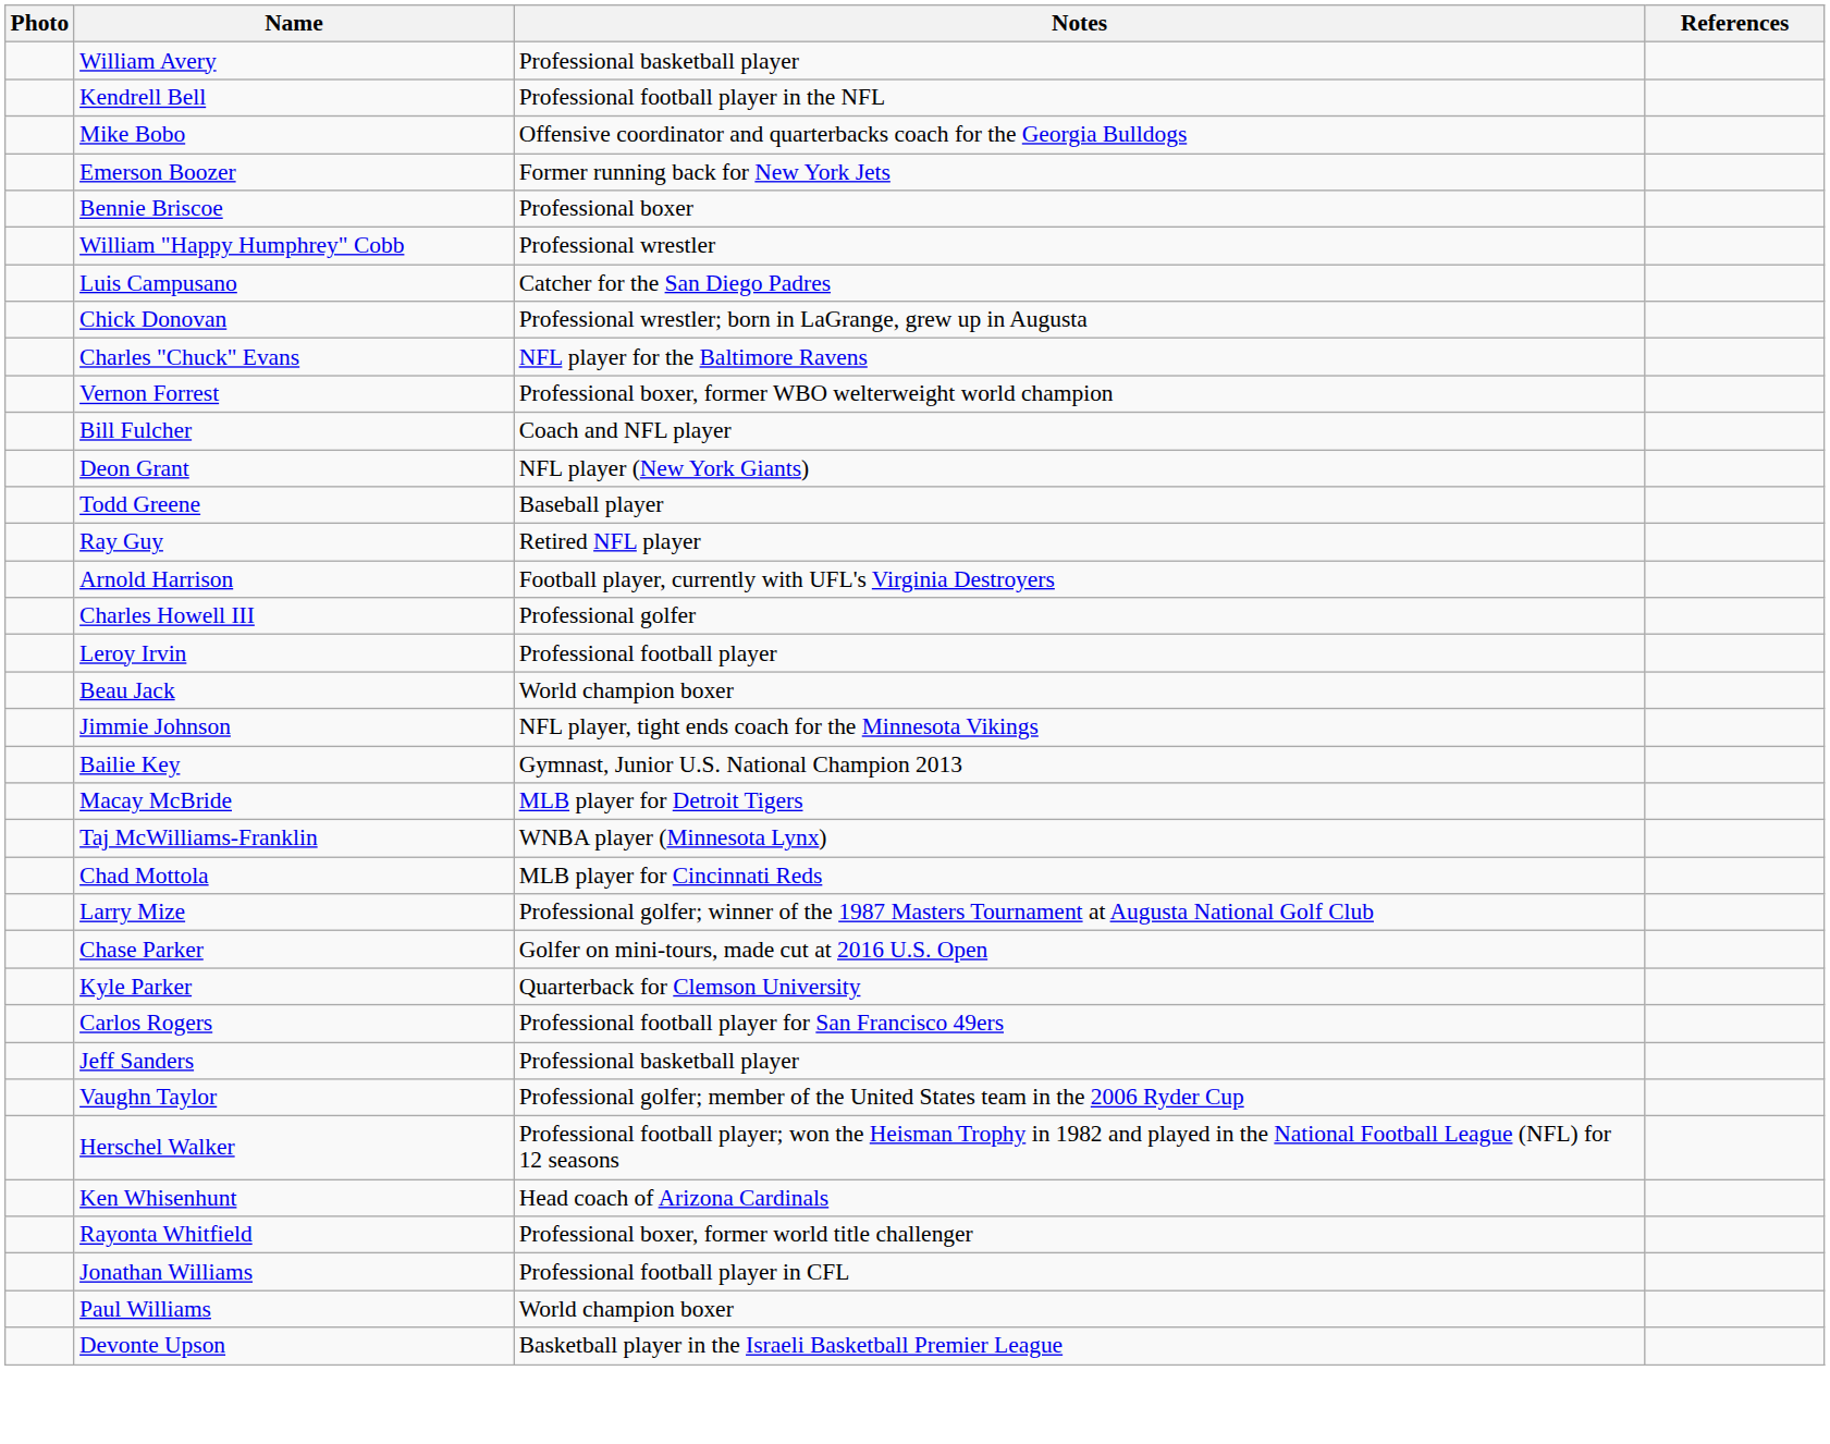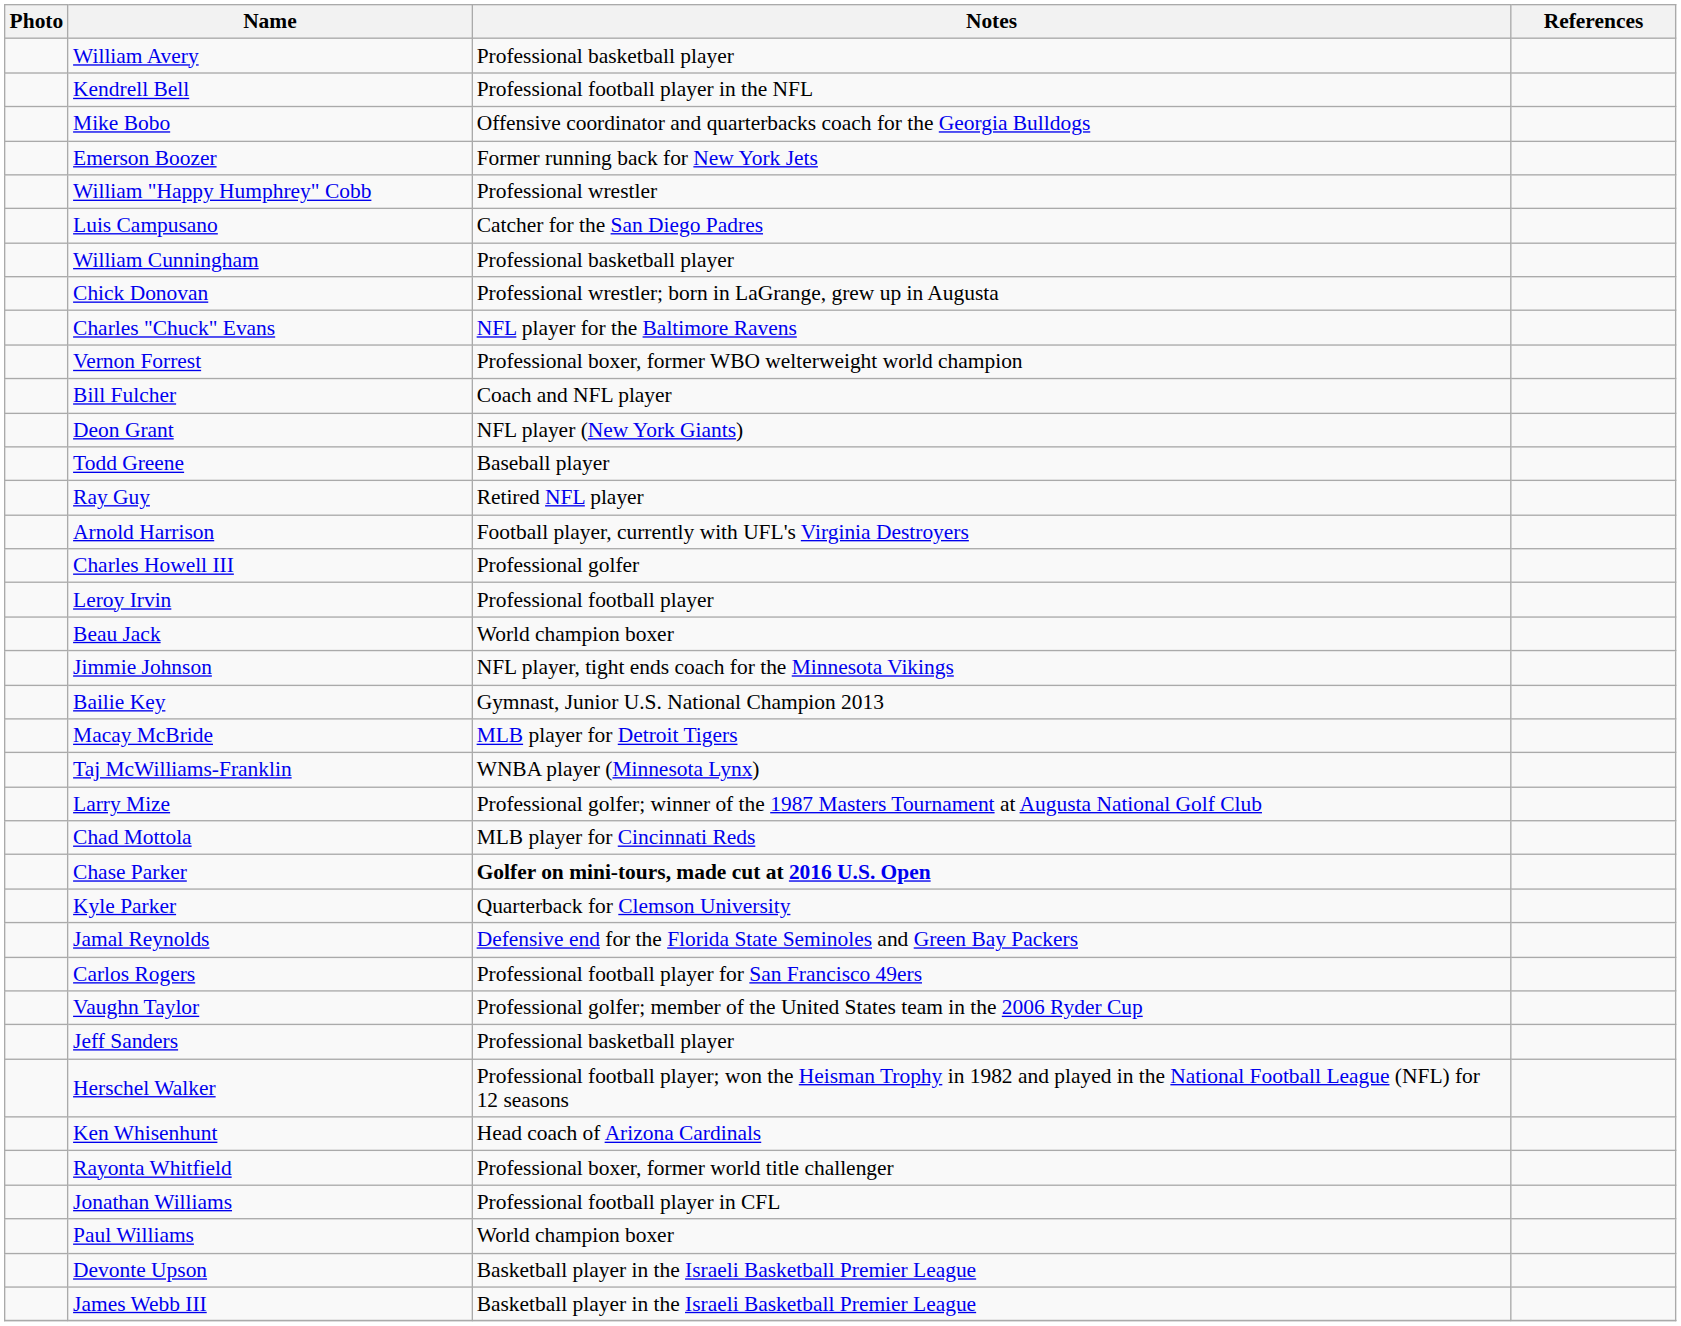- row: Bennie Briscoe | Professional boxer
+ row: William Cunningham | Professional basketball player
rows swapped: Larry Mize <-> Chad Mottola
Chase Parker | Notes: normal -> bold
+ row: Jamal Reynolds | Defensive end for the Florida State Seminoles and Green Bay Packers
rows swapped: Jeff Sanders <-> Vaughn Taylor
+ row: James Webb III | Basketball player in the Israeli Basketball Premier League
